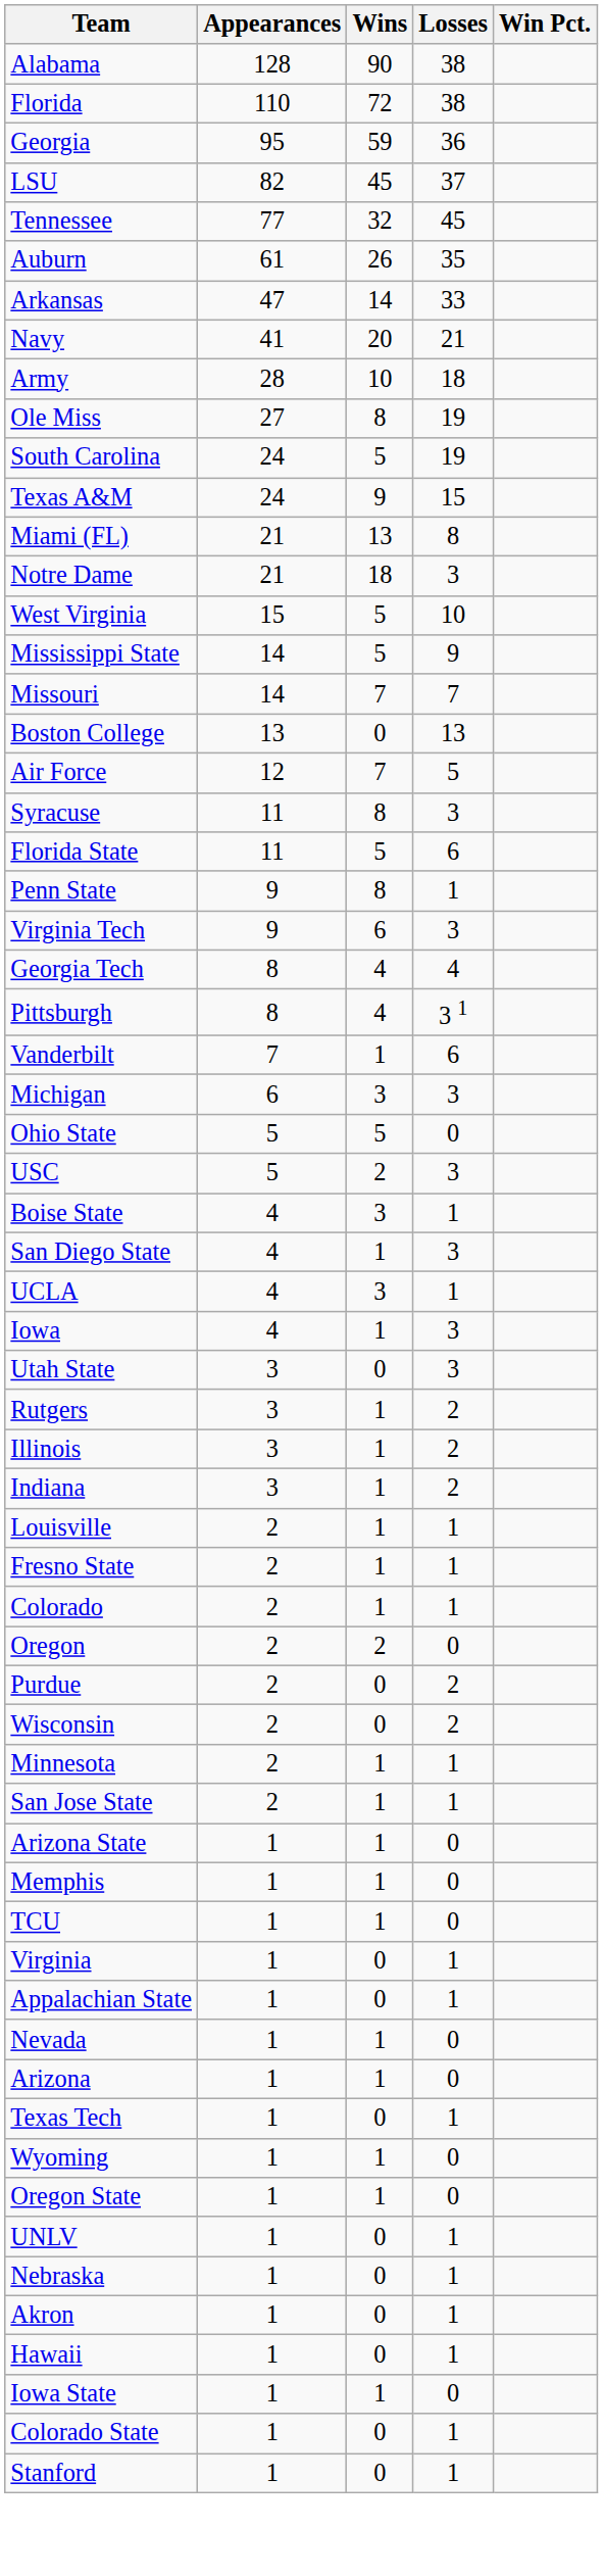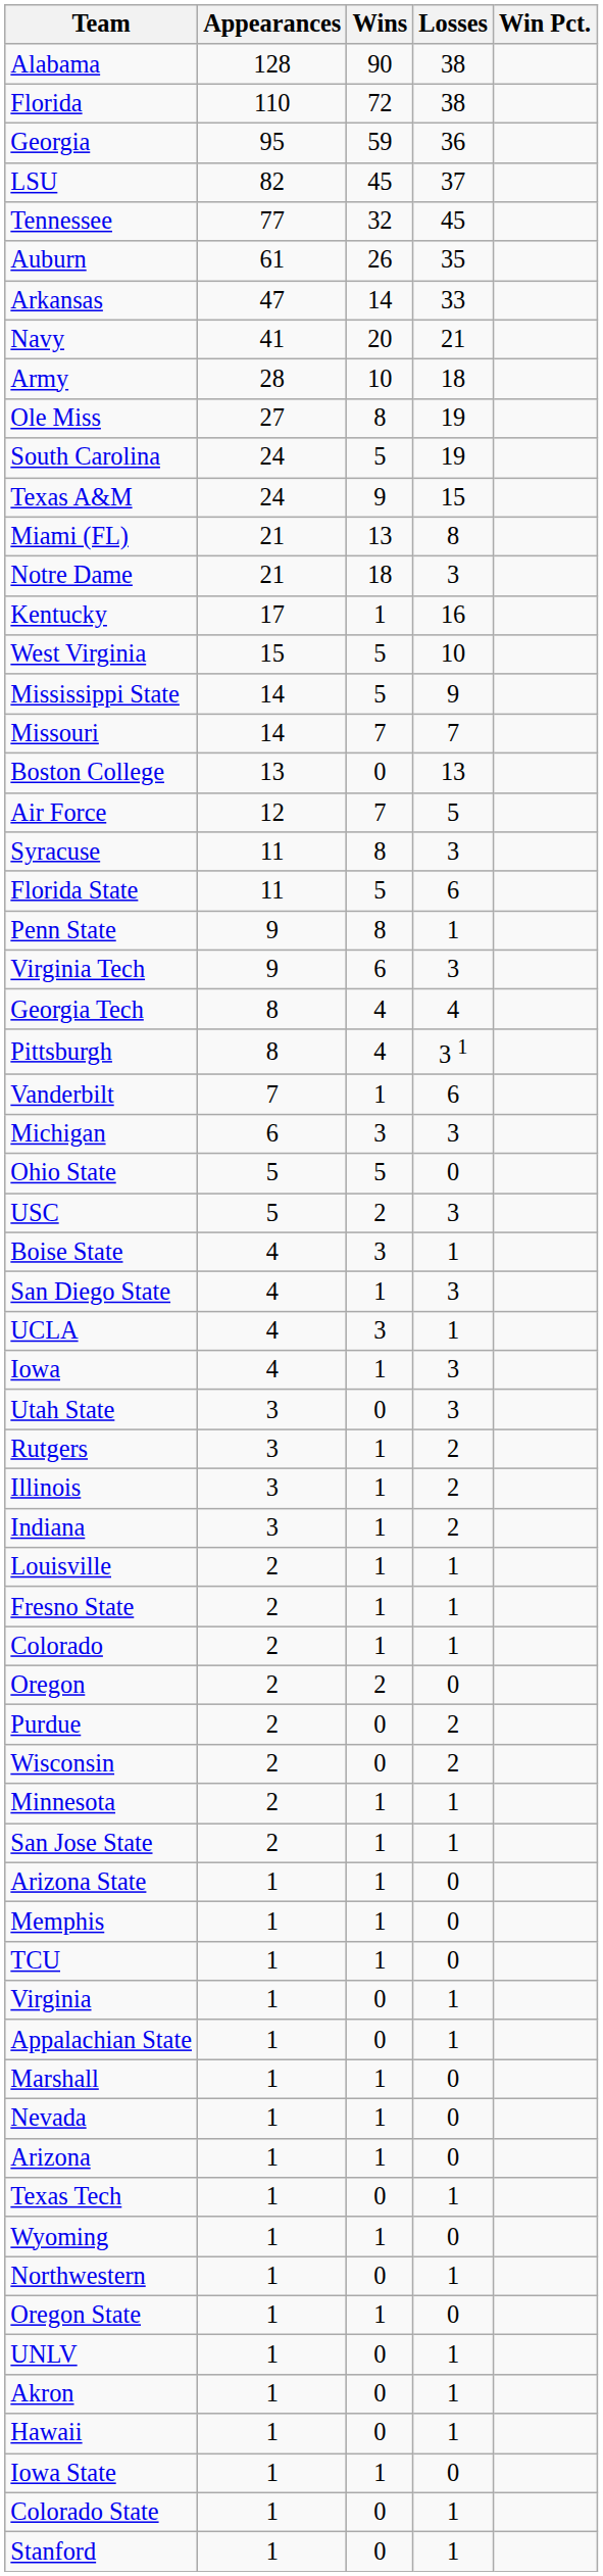+ row: Kentucky | 17 | 1 | 16
+ row: Marshall | 1 | 1 | 0
+ row: Northwestern | 1 | 0 | 1
- row: Nebraska | 1 | 0 | 1
